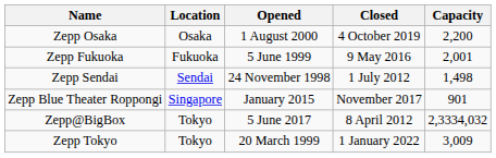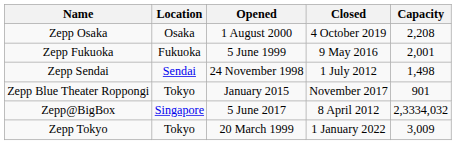Zepp Osaka | Capacity: 2,200 -> 2,208
Zepp Blue Theater Roppongi | Location: Singapore -> Tokyo
Zepp@BigBox | Location: Tokyo -> Singapore
